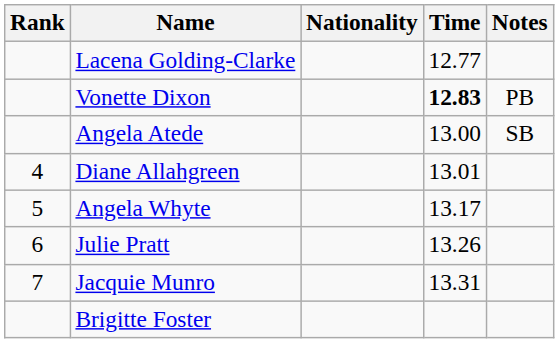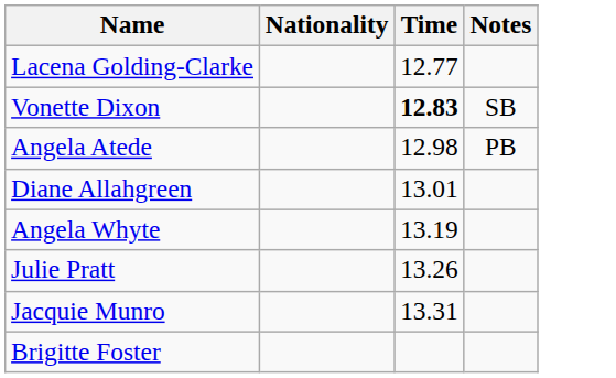- column: Rank | 4 | 5 | 6 | 7
Vonette Dixon | Notes: PB -> SB
Angela Atede | Time: 13.00 -> 12.98
Angela Atede | Notes: SB -> PB
Angela Whyte | Time: 13.17 -> 13.19
